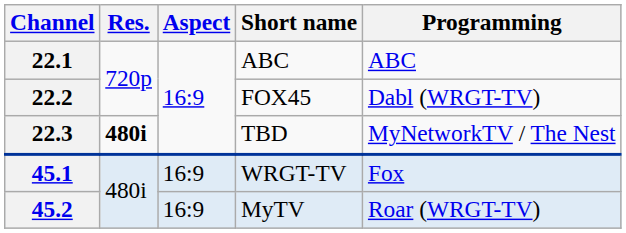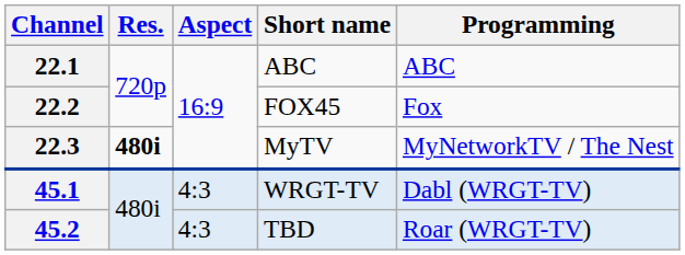22.2 | Programming: Dabl (WRGT-TV) -> Fox
22.3 | Short name: TBD -> MyTV
45.1 | Aspect: 16:9 -> 4:3
45.1 | Programming: Fox -> Dabl (WRGT-TV)
45.2 | Aspect: 16:9 -> 4:3
45.2 | Short name: MyTV -> TBD
